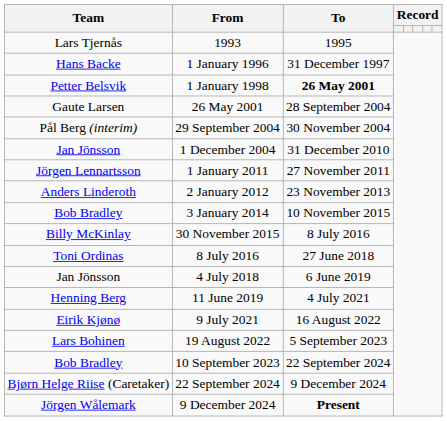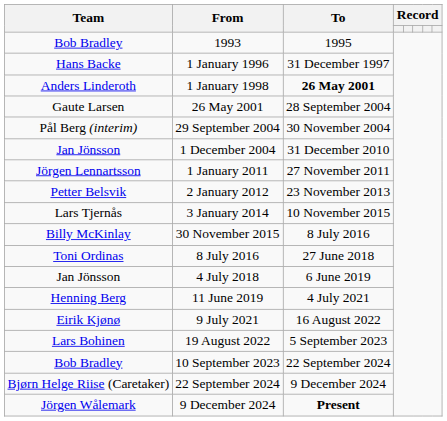1993 | Team: Lars Tjernås -> Bob Bradley
1 January 1998 | Team: Petter Belsvik -> Anders Linderoth
2 January 2012 | Team: Anders Linderoth -> Petter Belsvik
3 January 2014 | Team: Bob Bradley -> Lars Tjernås
